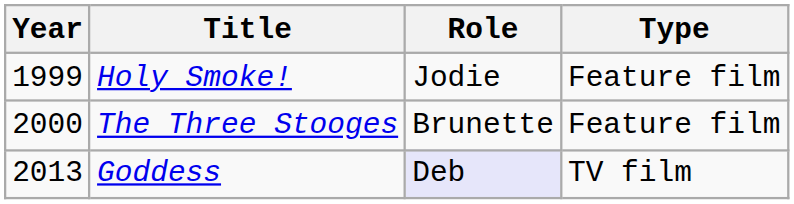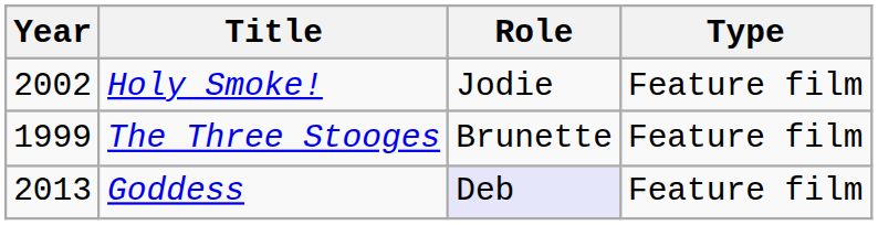Holy Smoke! | Year: 1999 -> 2002
The Three Stooges | Year: 2000 -> 1999
Goddess | Type: TV film -> Feature film
